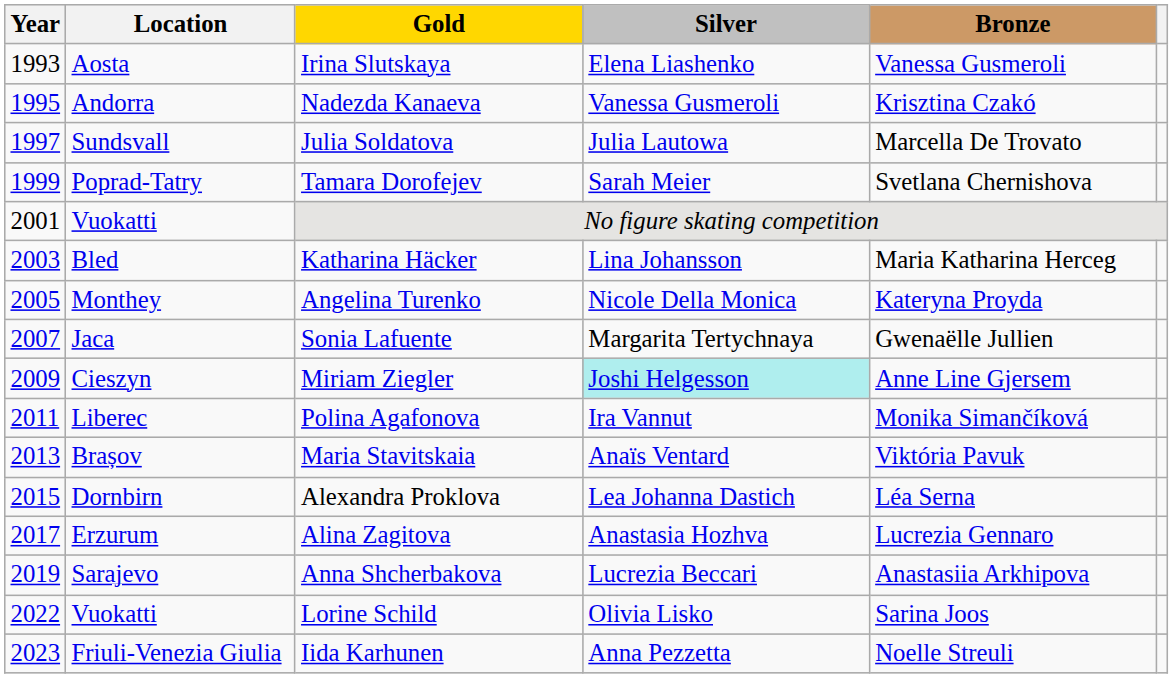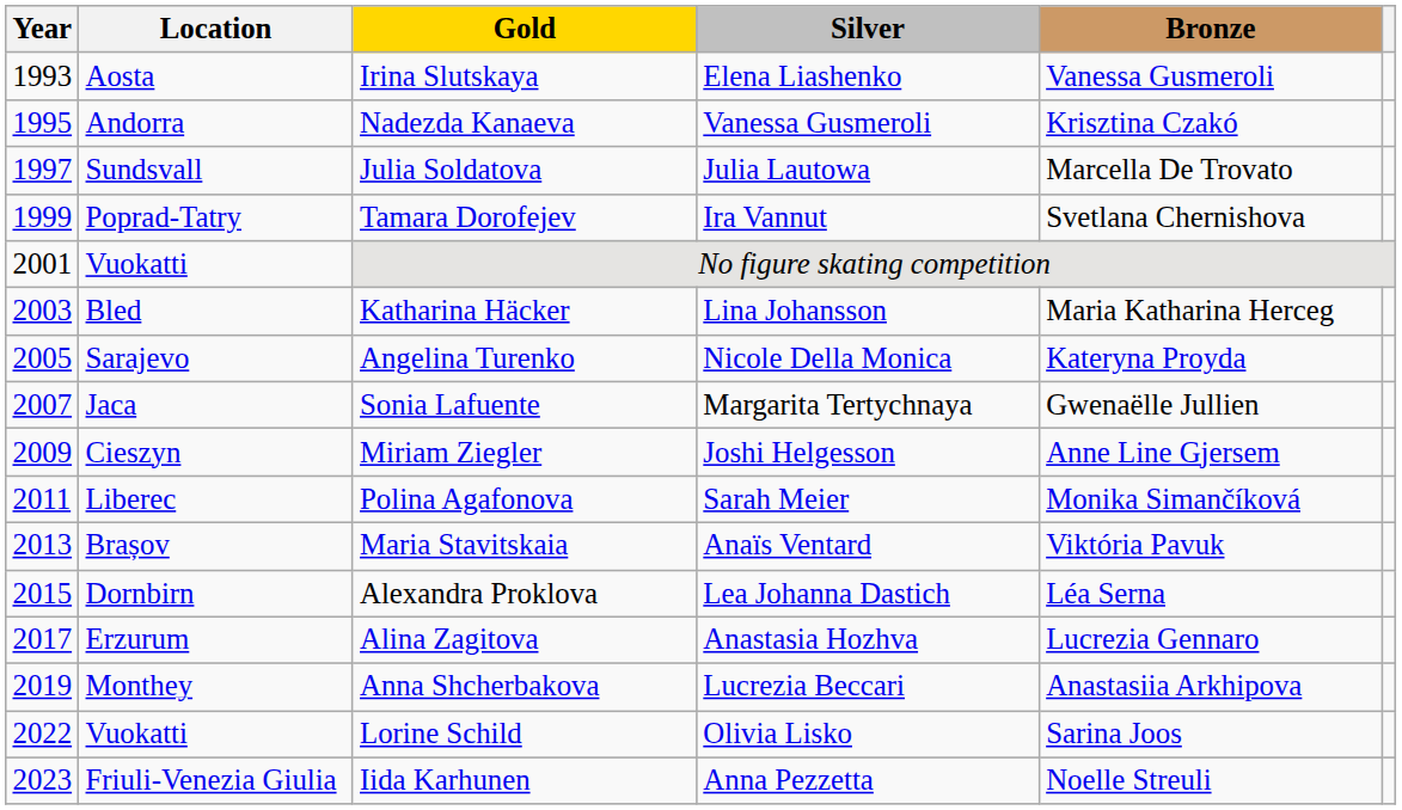Tamara Dorofejev | Silver: Sarah Meier -> Ira Vannut
Angelina Turenko | Location: Monthey -> Sarajevo
Miriam Ziegler | Silver: paleturquoise background -> no background
Polina Agafonova | Silver: Ira Vannut -> Sarah Meier
Anna Shcherbakova | Location: Sarajevo -> Monthey
